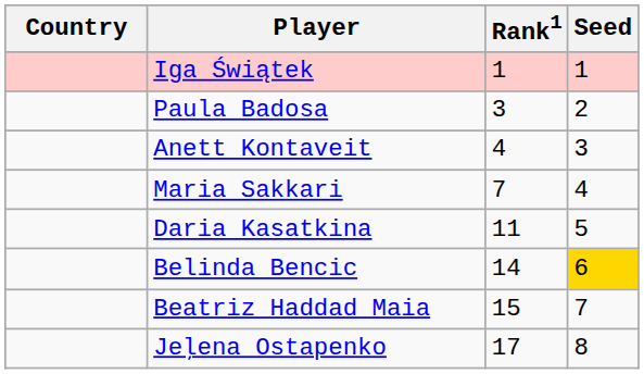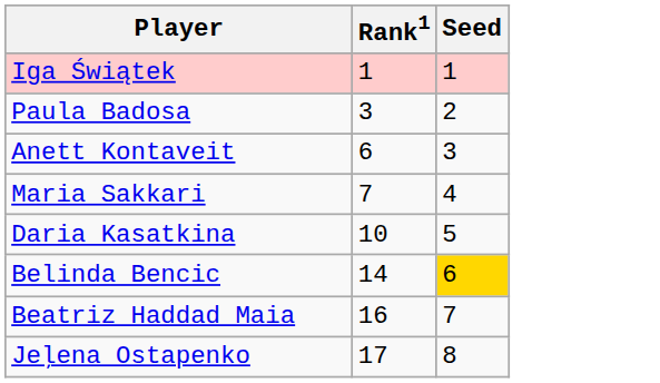- column: Country
Anett Kontaveit | Rank1: 4 -> 6
Daria Kasatkina | Rank1: 11 -> 10
Beatriz Haddad Maia | Rank1: 15 -> 16
